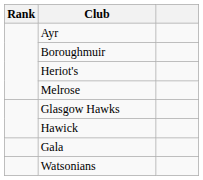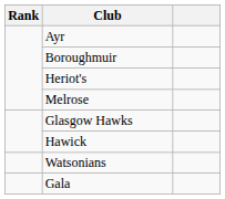rows swapped: Gala <-> Watsonians
